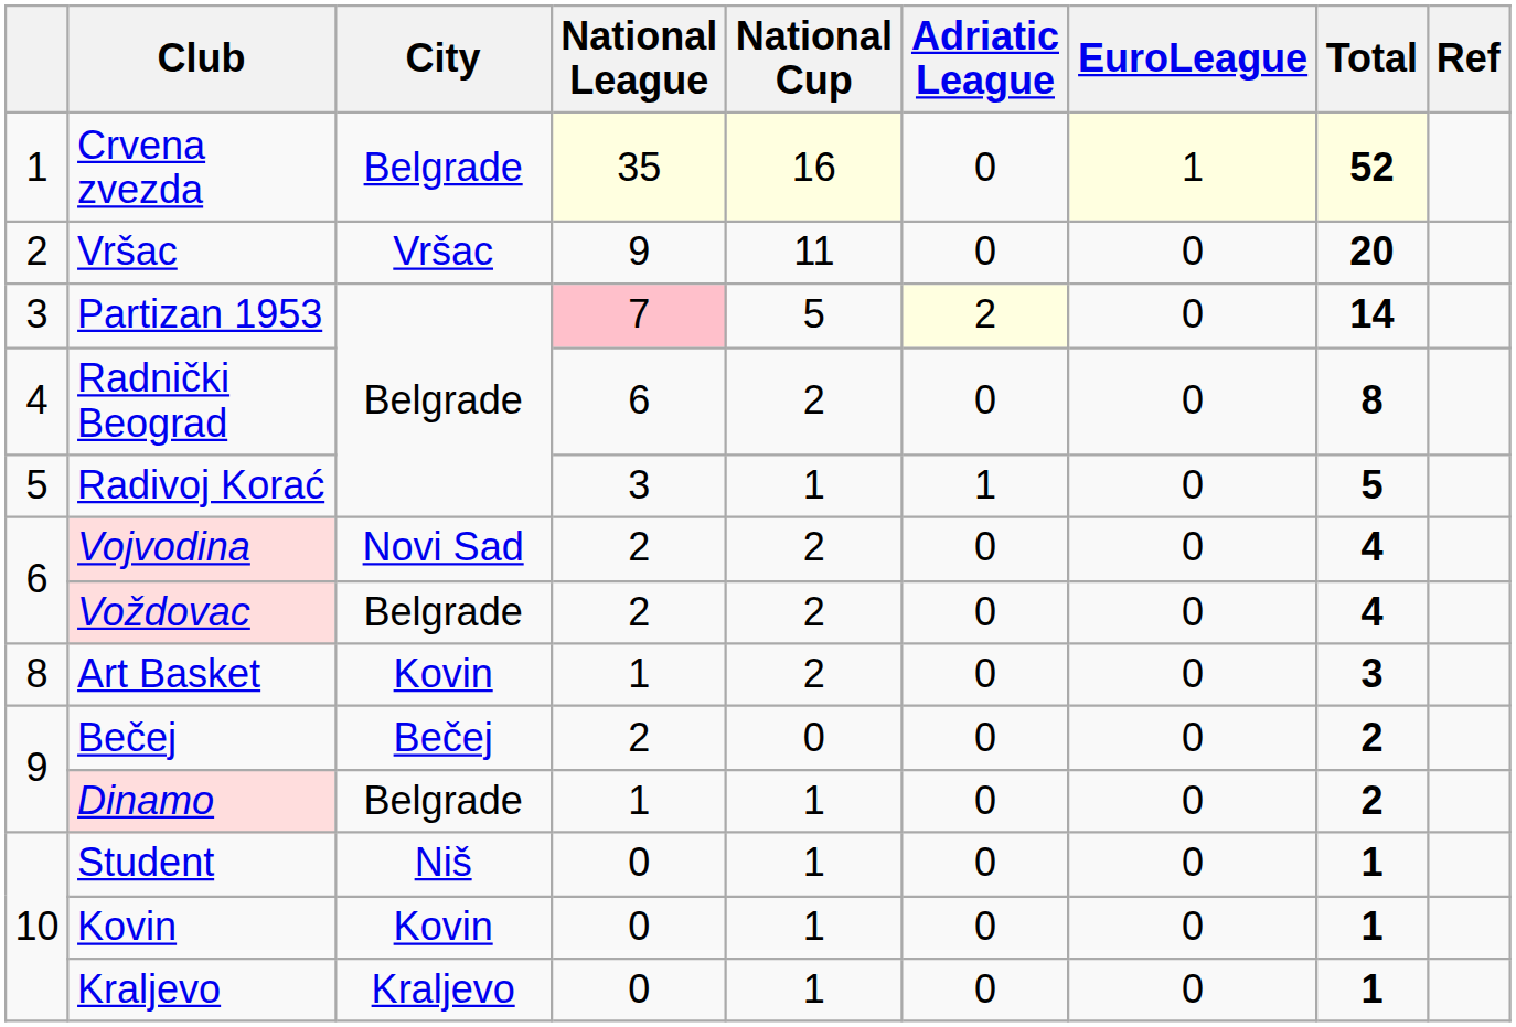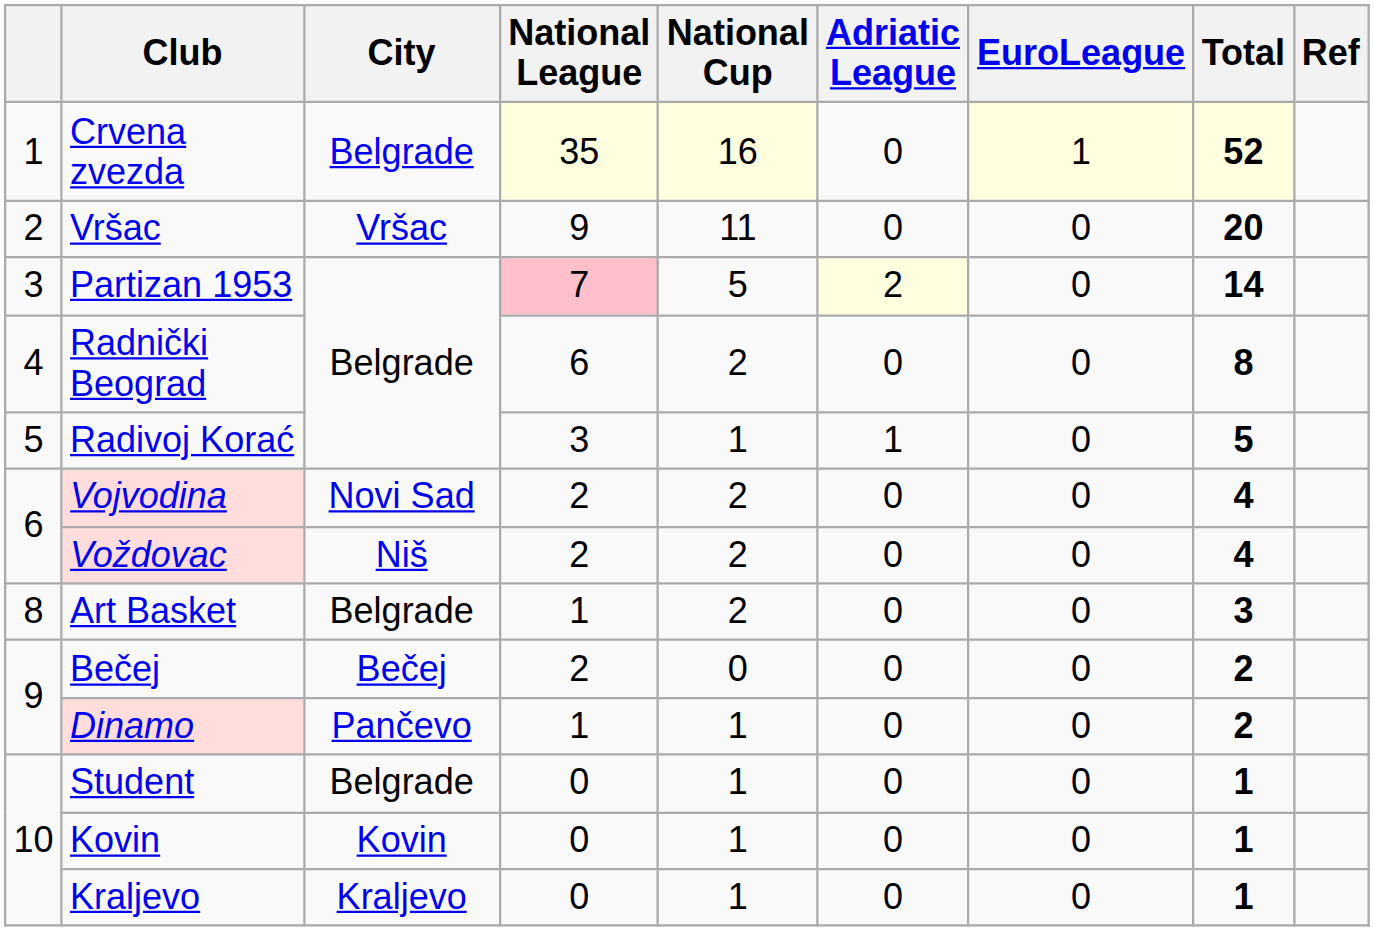Voždovac | City: Belgrade -> Niš
Art Basket | City: Kovin -> Belgrade
Dinamo | City: Belgrade -> Pančevo
Student | City: Niš -> Belgrade
